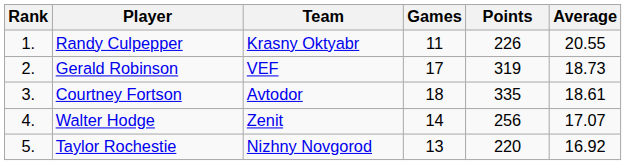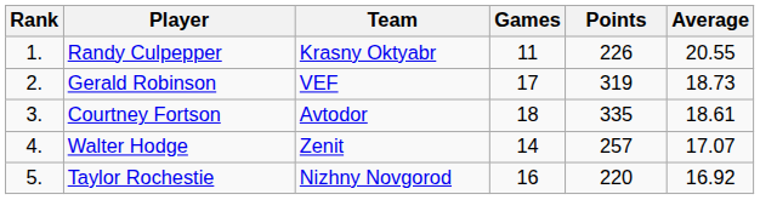Walter Hodge | Points: 256 -> 257
Taylor Rochestie | Games: 13 -> 16
